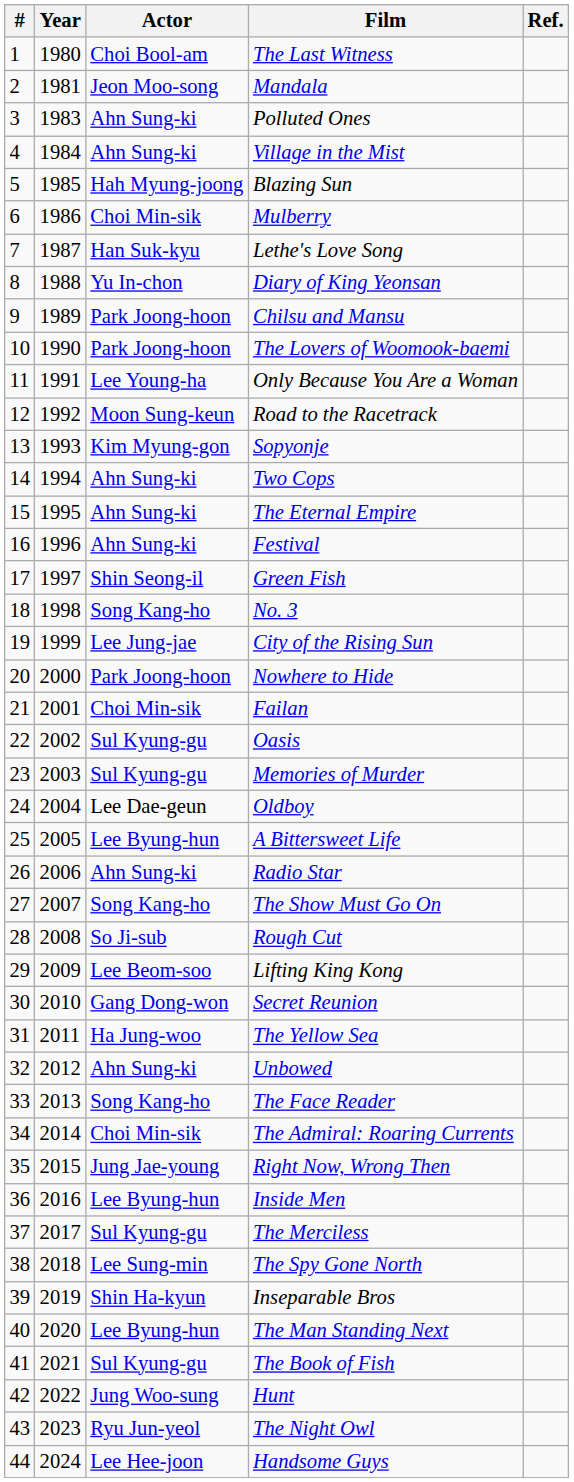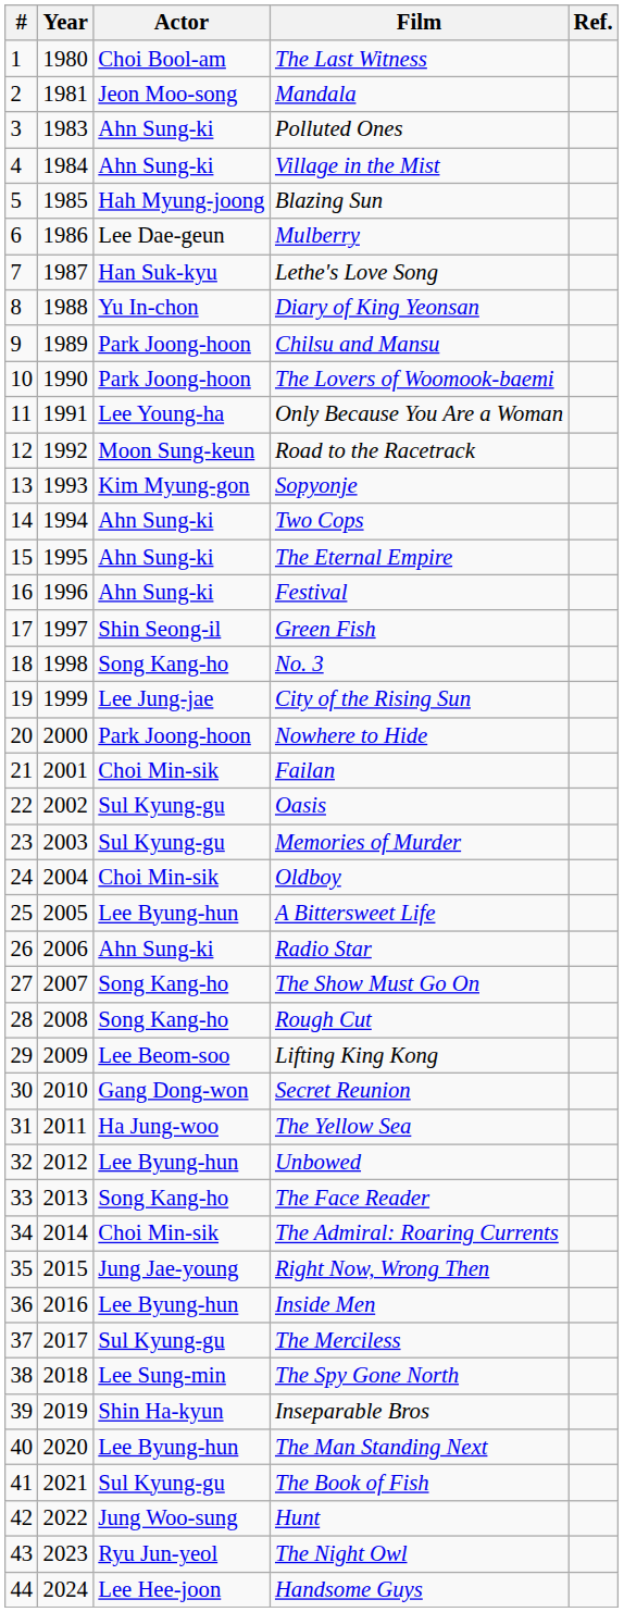Mulberry | Actor: Choi Min-sik -> Lee Dae-geun
Oldboy | Actor: Lee Dae-geun -> Choi Min-sik
Rough Cut | Actor: So Ji-sub -> Song Kang-ho
Unbowed | Actor: Ahn Sung-ki -> Lee Byung-hun
